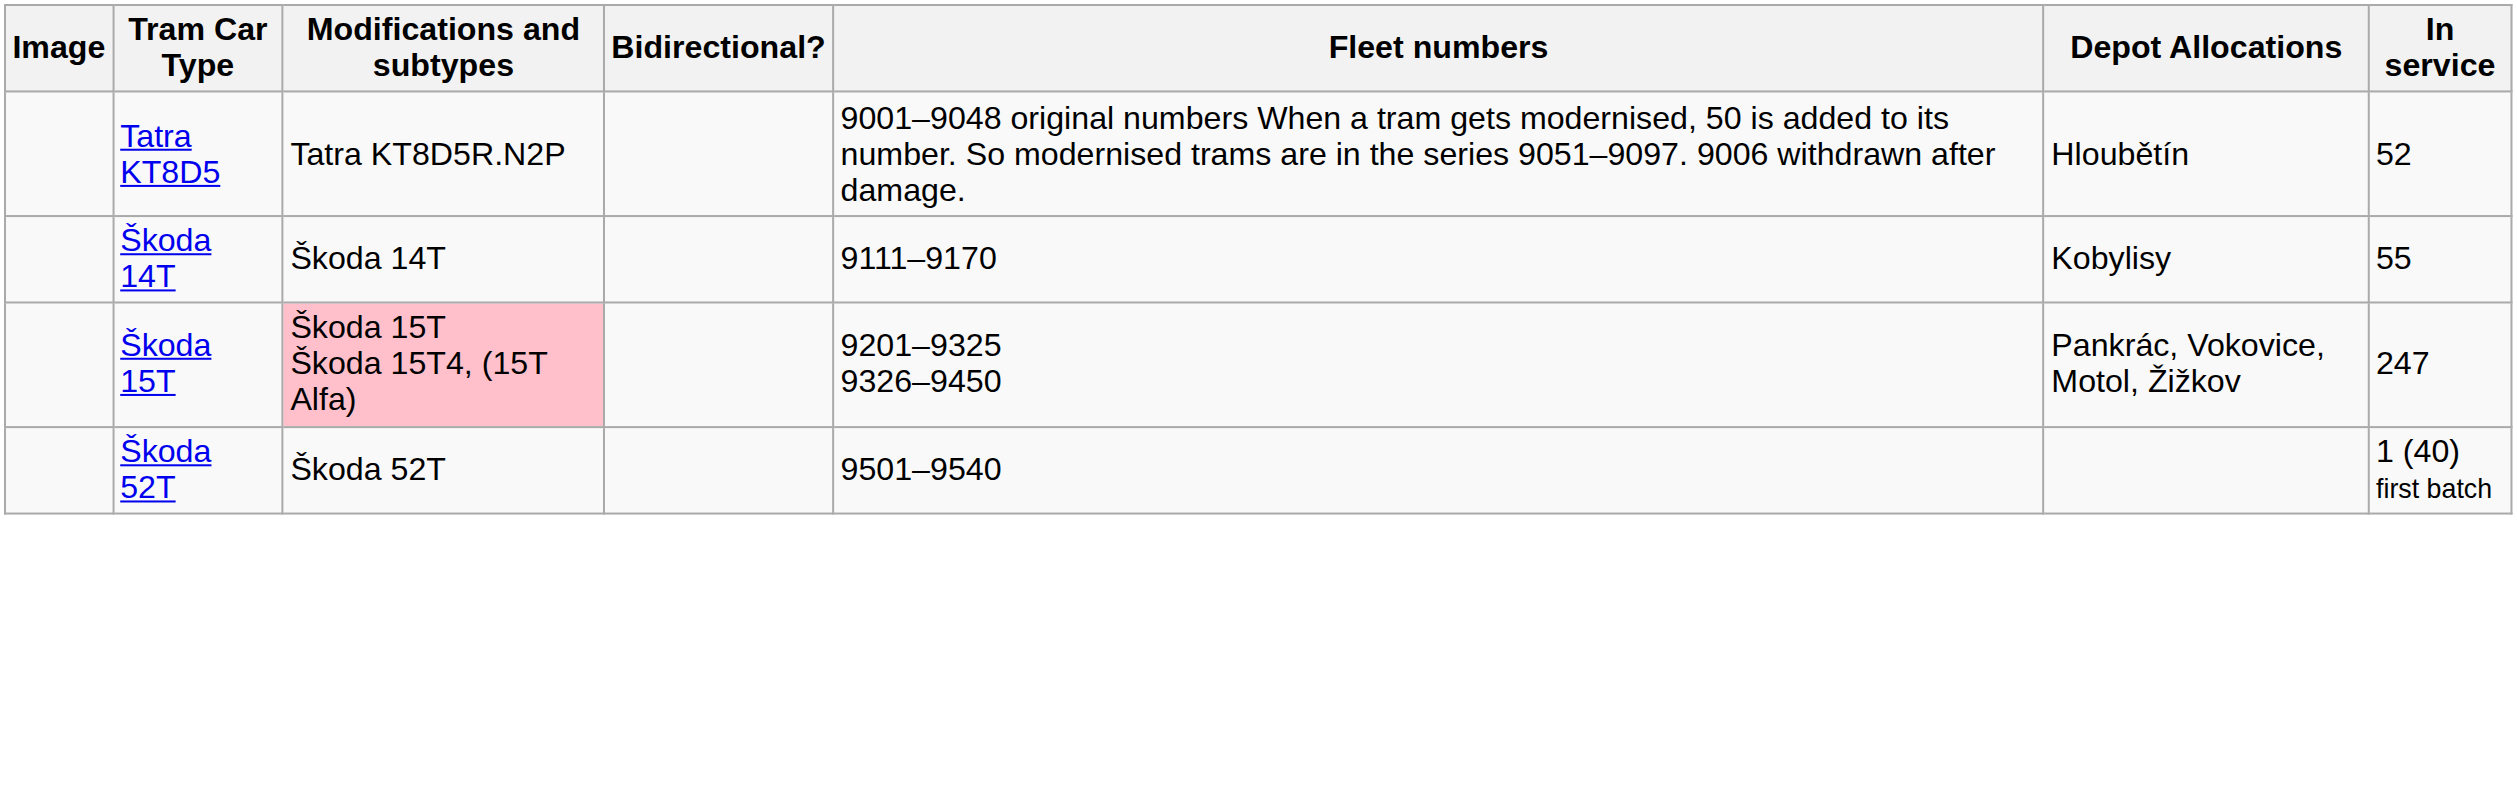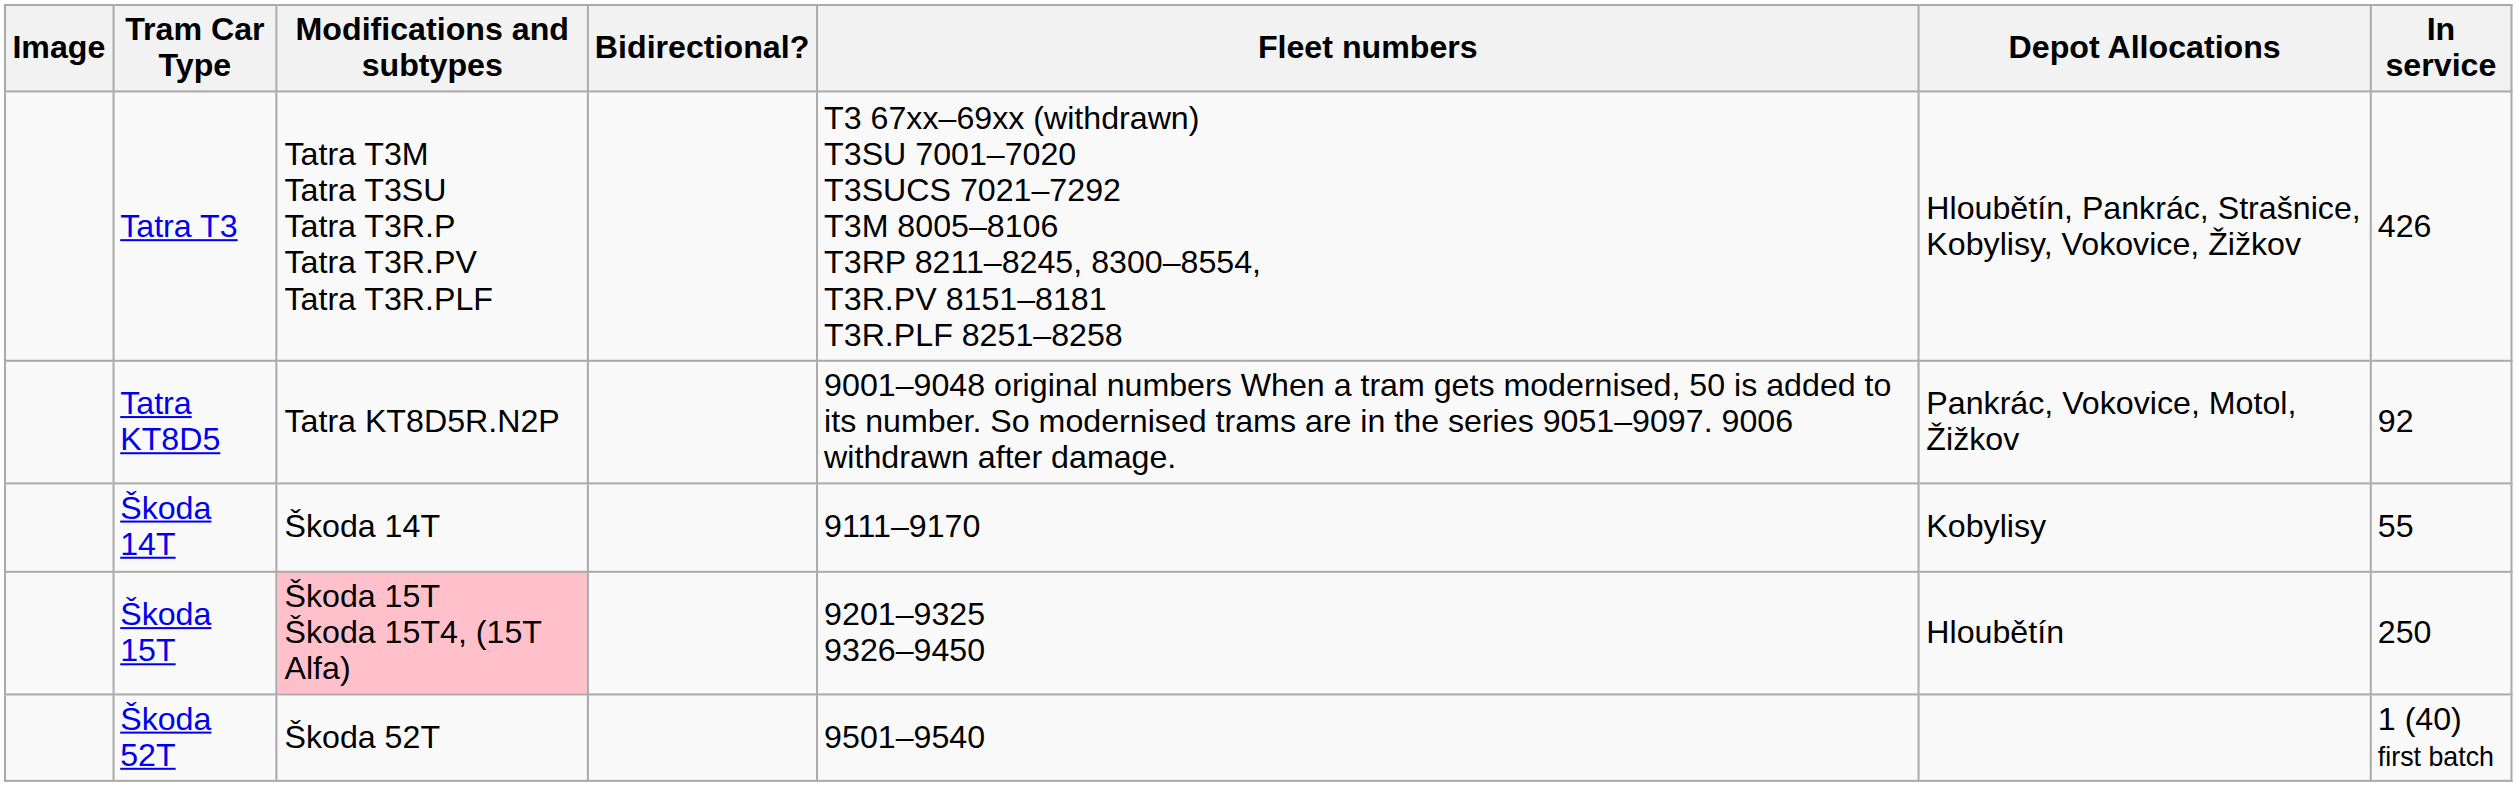+ row: Tatra T3 | Tatra T3M Tatra T3SU Tatra T3R.P Tatra T3R.PV Tatra T3R.PLF | T3 67xx–69xx (withdrawn) T3SU 7001–7020 T3SUCS 7021–7292 T3M 8005–8106 T3RP 8211–8245, 8300–8554, T3R.PV 8151–8181 T3R.PLF 8251–8258 | Hloubětín, Pankrác, Strašnice, Kobylisy, Vokovice, Žižkov | 426
Tatra KT8D5 | Depot Allocations: Hloubětín -> Pankrác, Vokovice, Motol, Žižkov
Tatra KT8D5 | In service: 52 -> 92
Škoda 15T | Depot Allocations: Pankrác, Vokovice, Motol, Žižkov -> Hloubětín
Škoda 15T | In service: 247 -> 250
